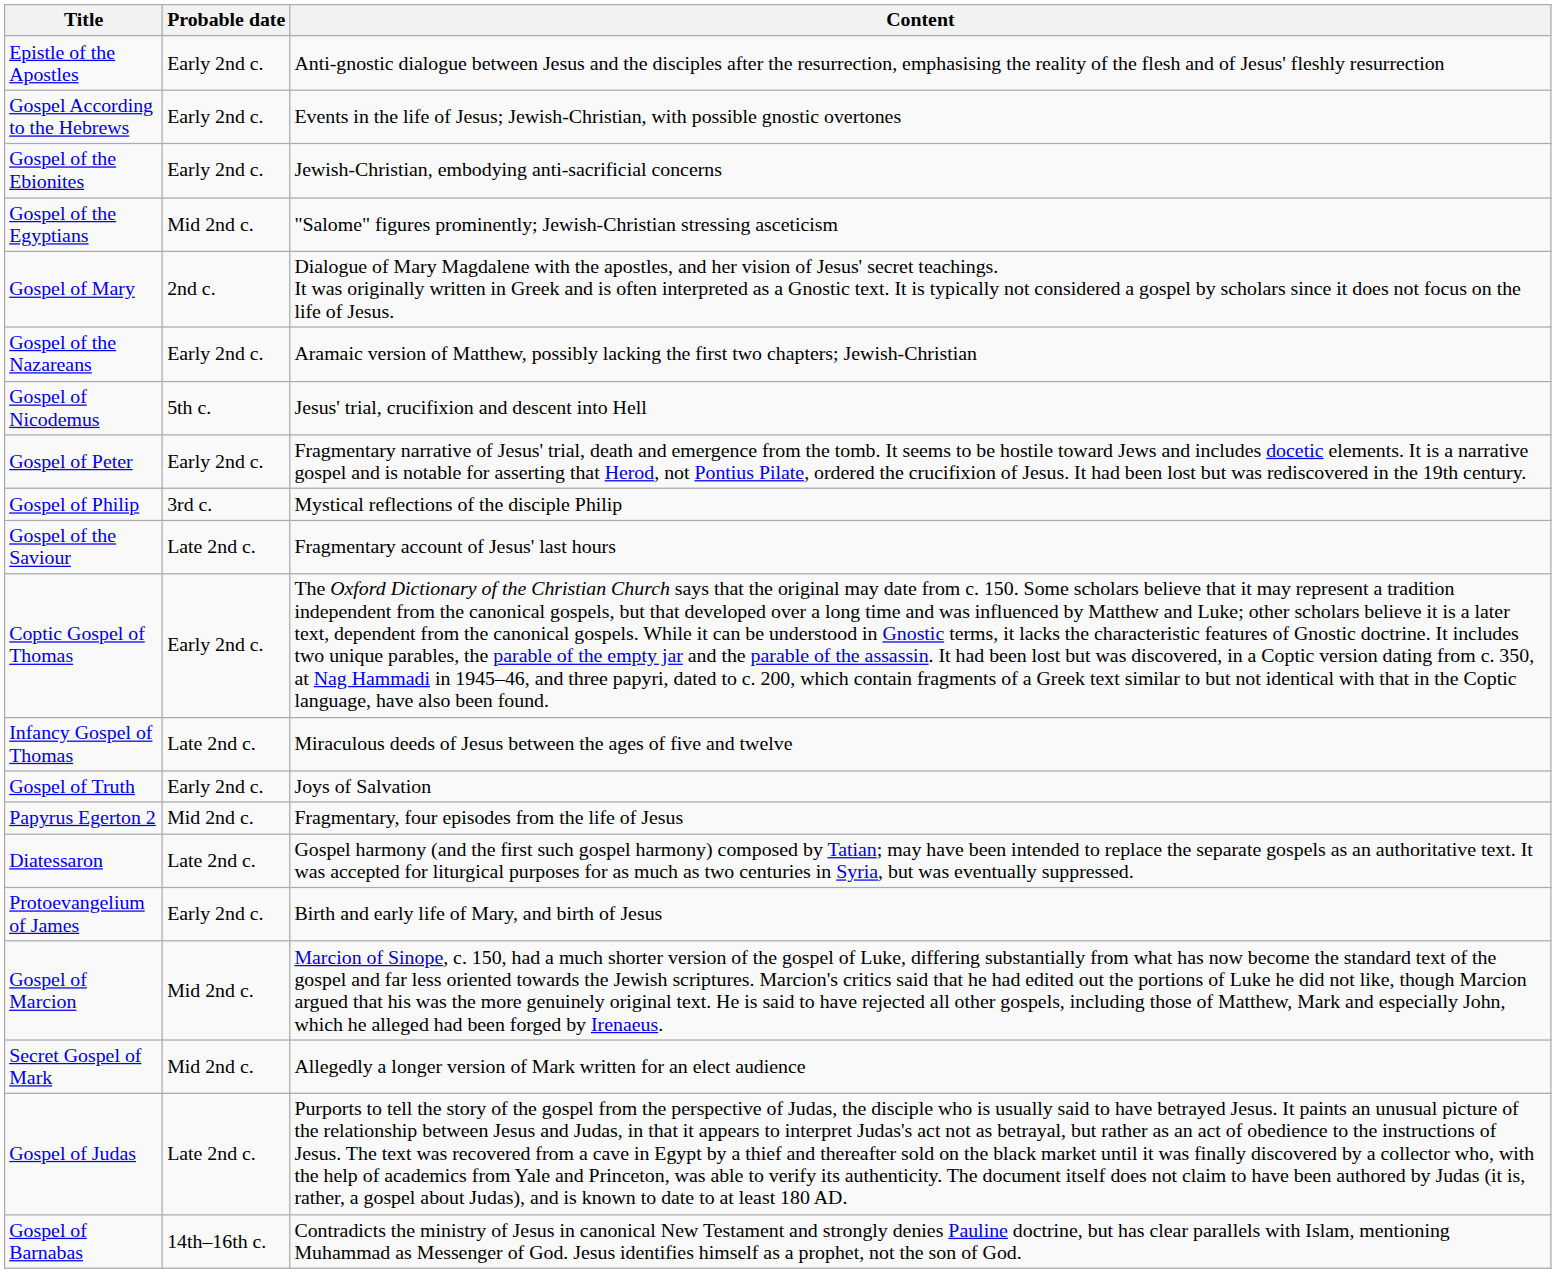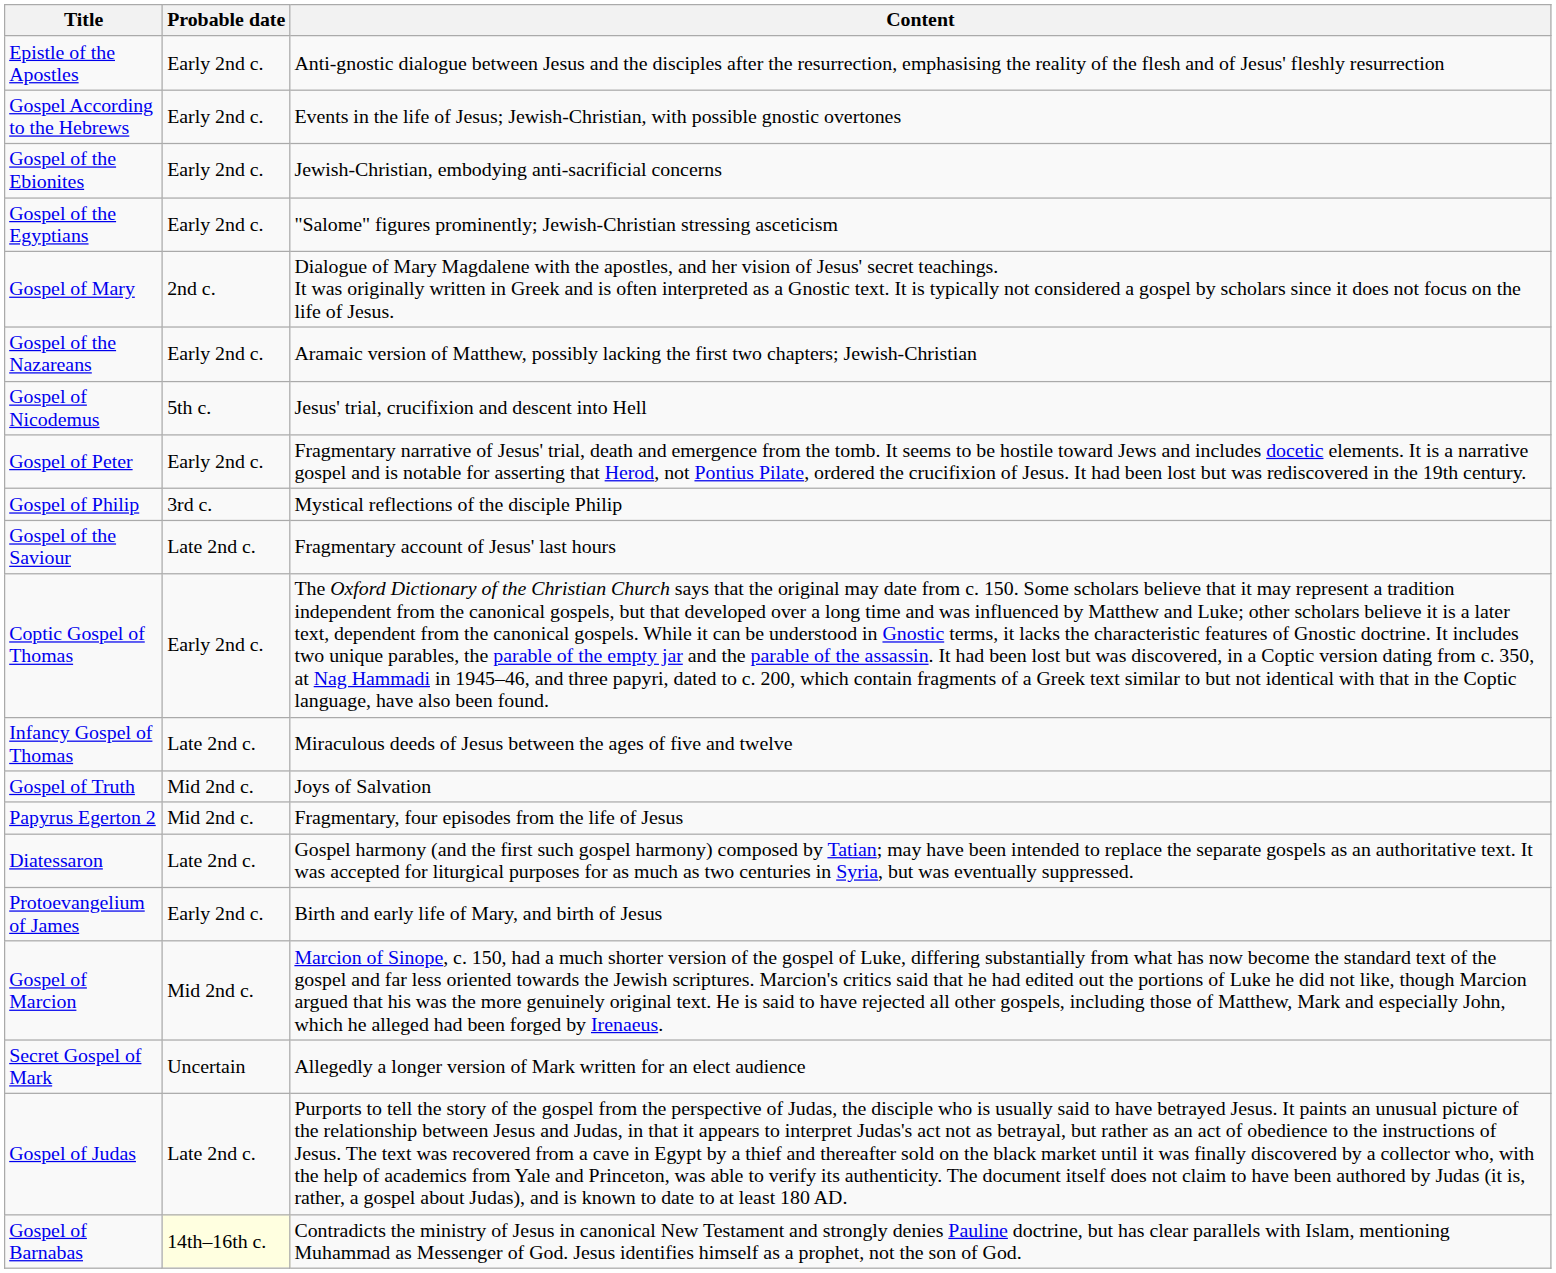Gospel of the Egyptians | Probable date: Mid 2nd c. -> Early 2nd c.
Gospel of Truth | Probable date: Early 2nd c. -> Mid 2nd c.
Secret Gospel of Mark | Probable date: Mid 2nd c. -> Uncertain
Gospel of Barnabas | Probable date: no background -> lightyellow background
